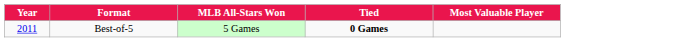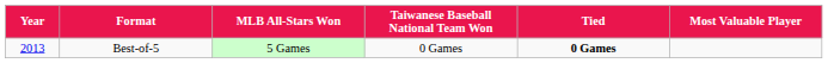+ column: Taiwanese Baseball National Team Won | 0 Games
Best-of-5 | Year: 2011 -> 2013
